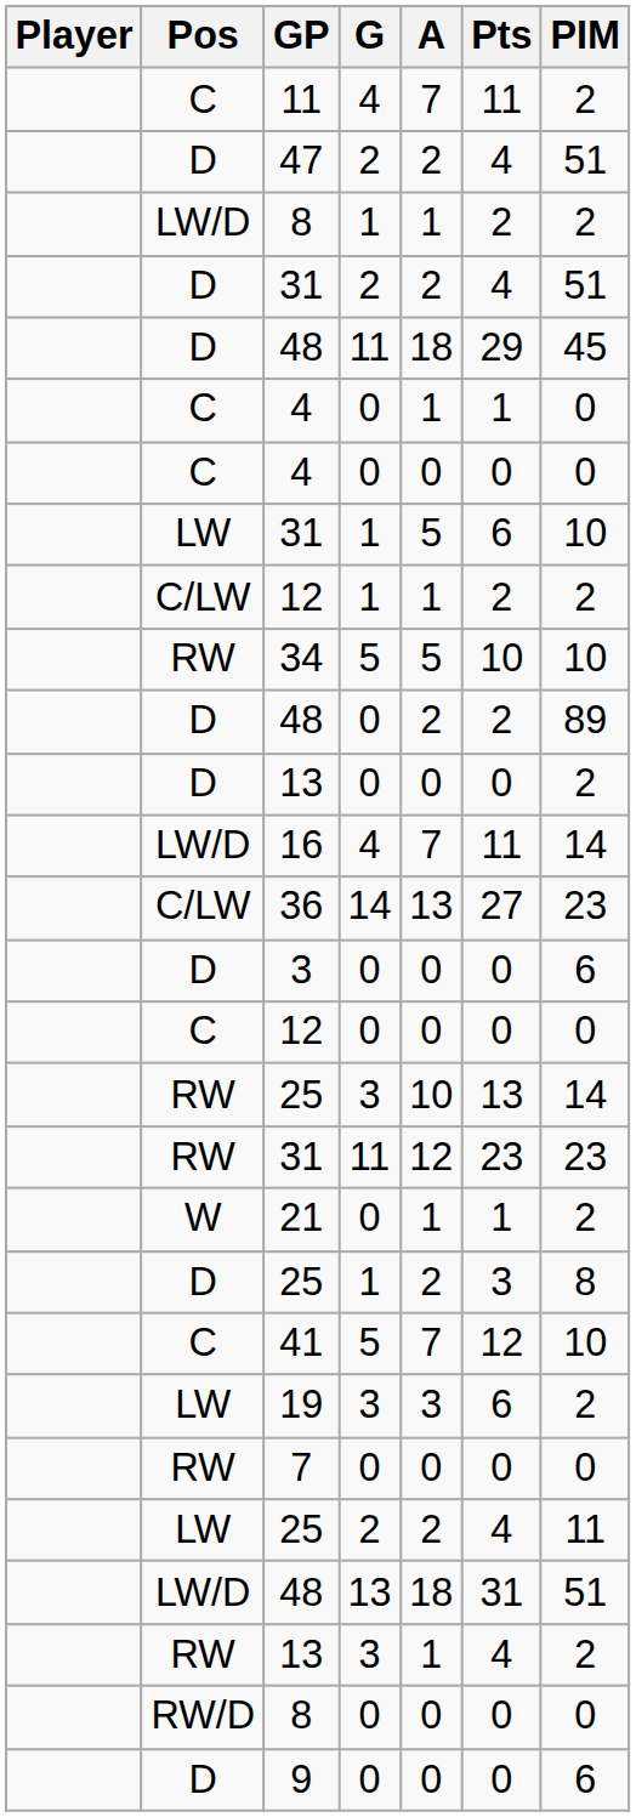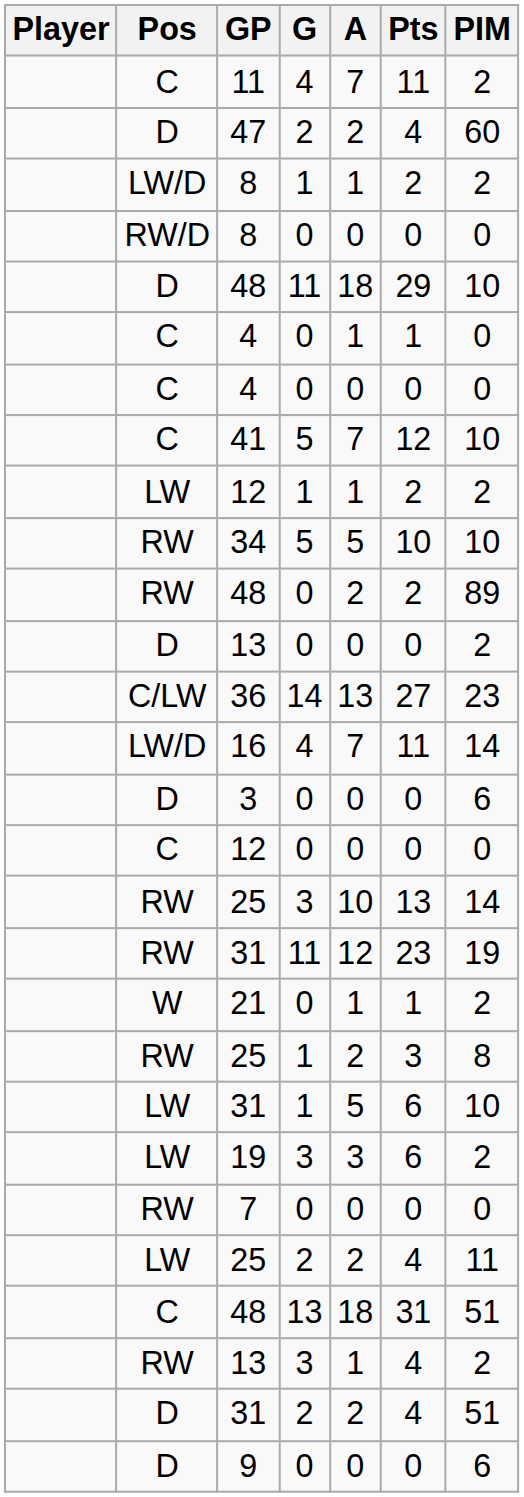47 | PIM: 51 -> 60
rows swapped: 31 / 2 <-> 8 / 0
48 / 11 | PIM: 45 -> 10
rows swapped: 41 <-> 31 / 1
12 / 1 | Pos: C/LW -> LW
48 / 0 | Pos: D -> RW
rows swapped: 36 <-> 16
31 / 11 | PIM: 23 -> 19
25 / 1 | Pos: D -> RW
48 / 13 | Pos: LW/D -> C
